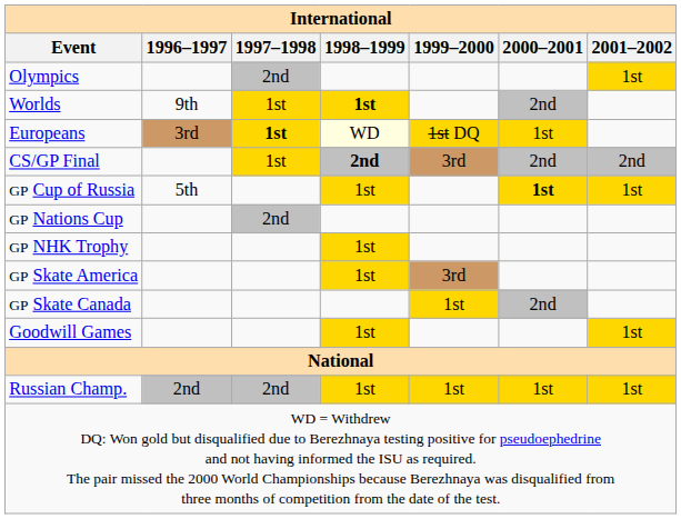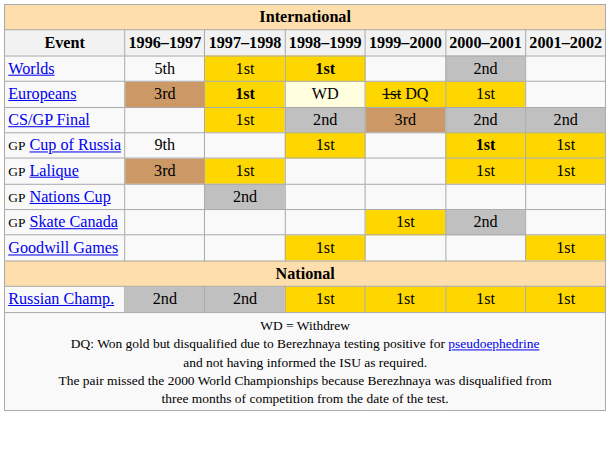- row: Olympics | 2nd | 1st
Worlds | 1996–1997: 9th -> 5th
CS/GP Final | 1998–1999: bold -> normal
GP Cup of Russia | 1996–1997: 5th -> 9th
+ row: GP Lalique | 3rd | 1st | 1st | 1st
- row: GP NHK Trophy | 1st
- row: GP Skate America | 1st | 3rd
